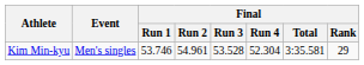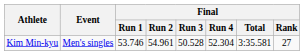Kim Min-kyu | Final / Run 3: 53.528 -> 50.528
Kim Min-kyu | Final / Rank: 29 -> 27
